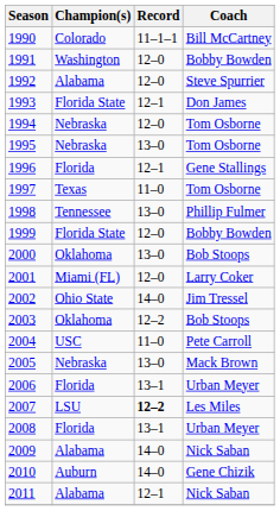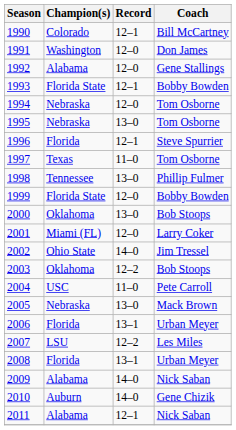1990 | Record: 11–1–1 -> 12–1
1991 | Coach: Bobby Bowden -> Don James
1992 | Coach: Steve Spurrier -> Gene Stallings
1993 | Coach: Don James -> Bobby Bowden
1996 | Coach: Gene Stallings -> Steve Spurrier
2007 | Record: bold -> normal
